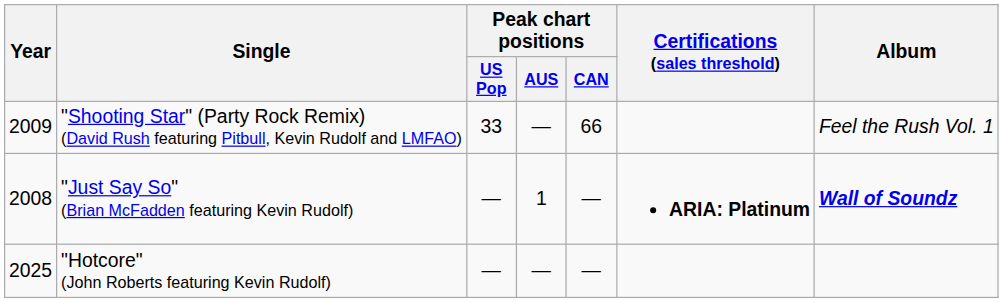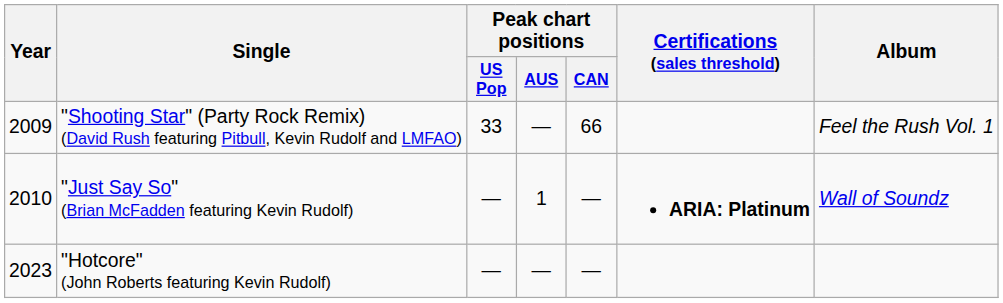"Just Say So" (Brian McFadden featuring Kevin Rudolf) | Year: 2008 -> 2010
"Just Say So" (Brian McFadden featuring Kevin Rudolf) | Album: bold -> normal
"Hotcore" (John Roberts featuring Kevin Rudolf) | Year: 2025 -> 2023
